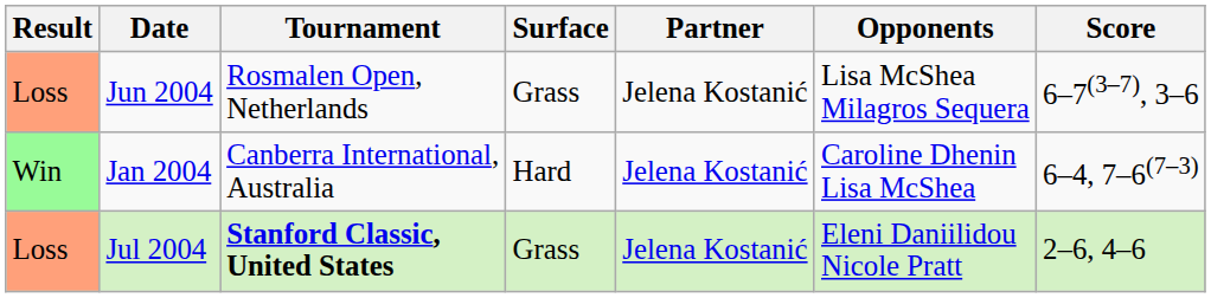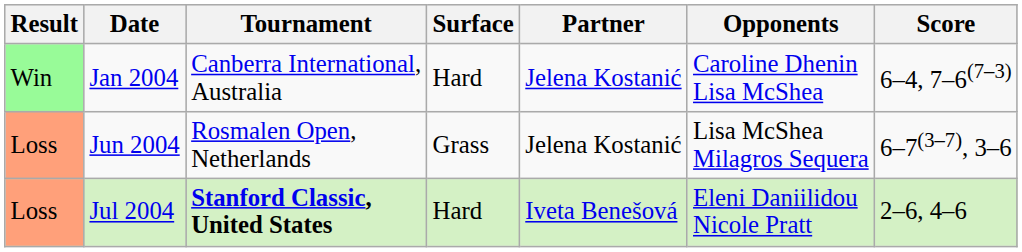rows swapped: Jan 2004 <-> Jun 2004
Jul 2004 | Surface: Grass -> Hard
Jul 2004 | Partner: Jelena Kostanić -> Iveta Benešová
